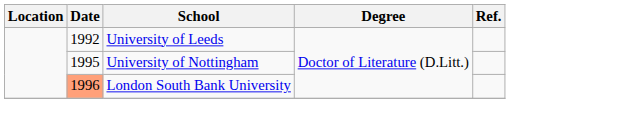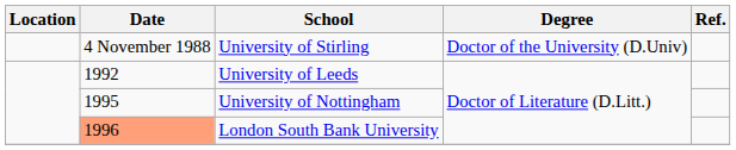+ row: 4 November 1988 | University of Stirling | Doctor of the University (D.Univ)
